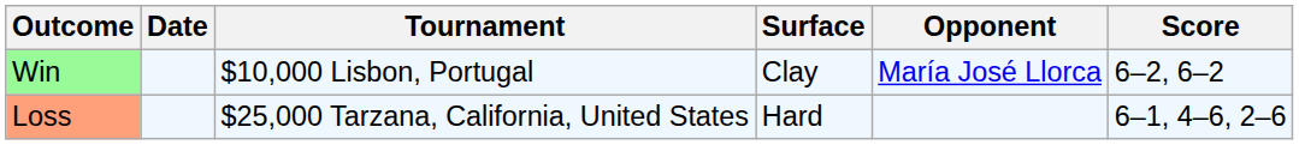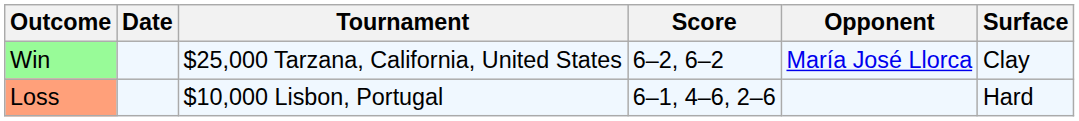columns swapped: Surface <-> Score
Win | Tournament: $10,000 Lisbon, Portugal -> $25,000 Tarzana, California, United States
Loss | Tournament: $25,000 Tarzana, California, United States -> $10,000 Lisbon, Portugal
